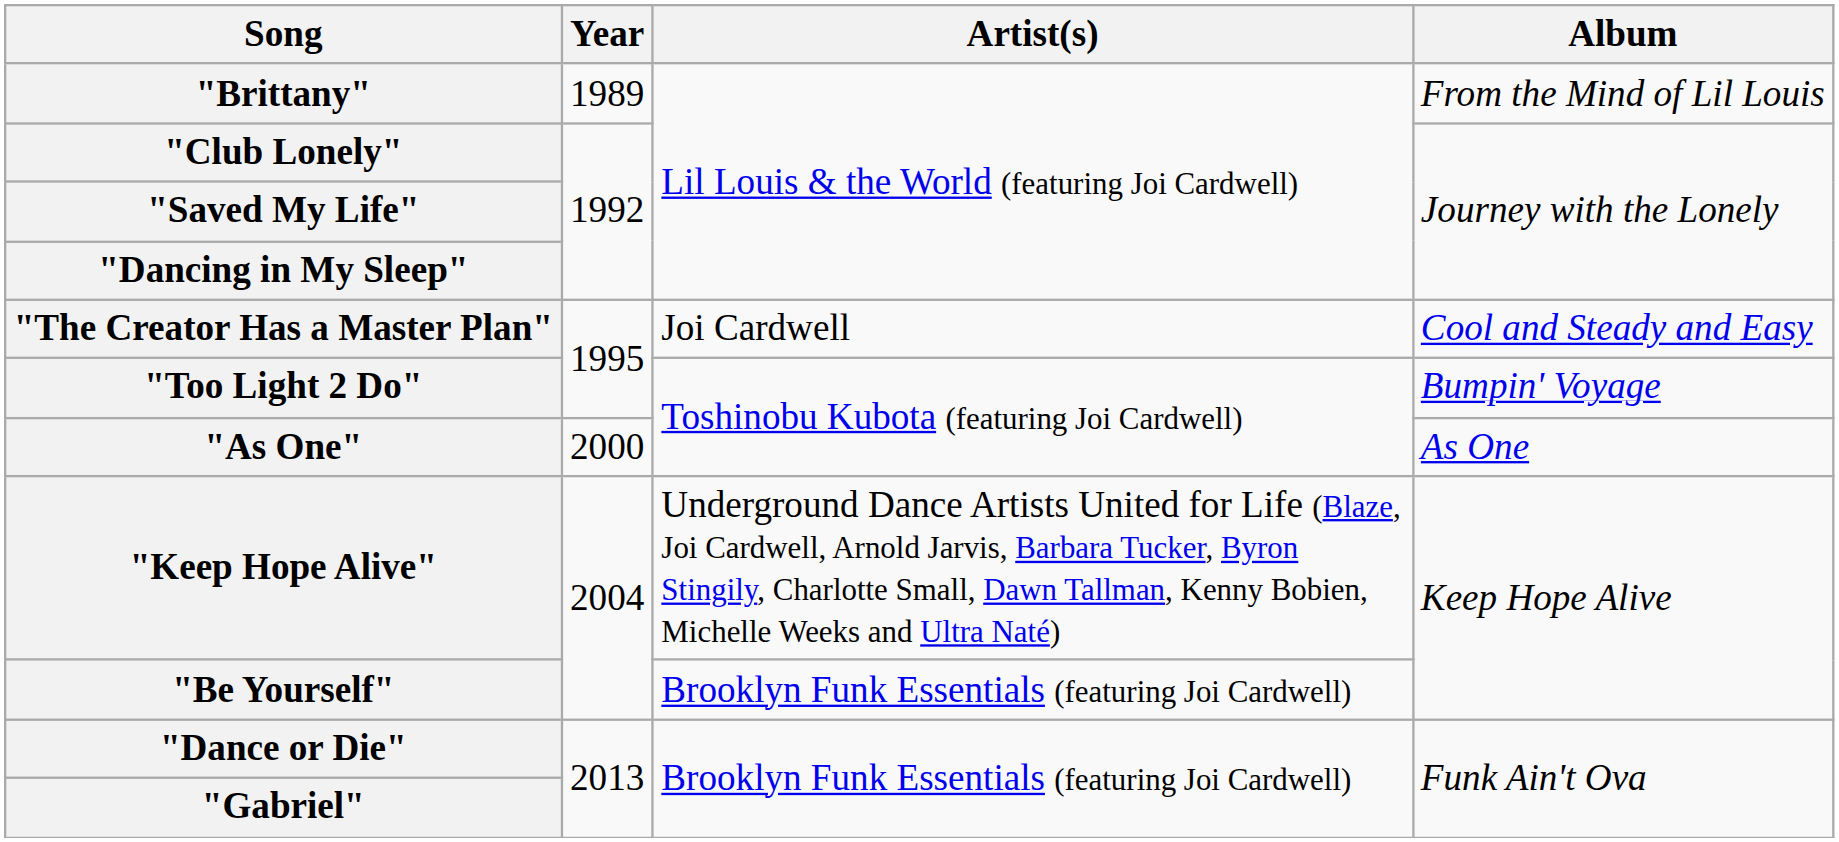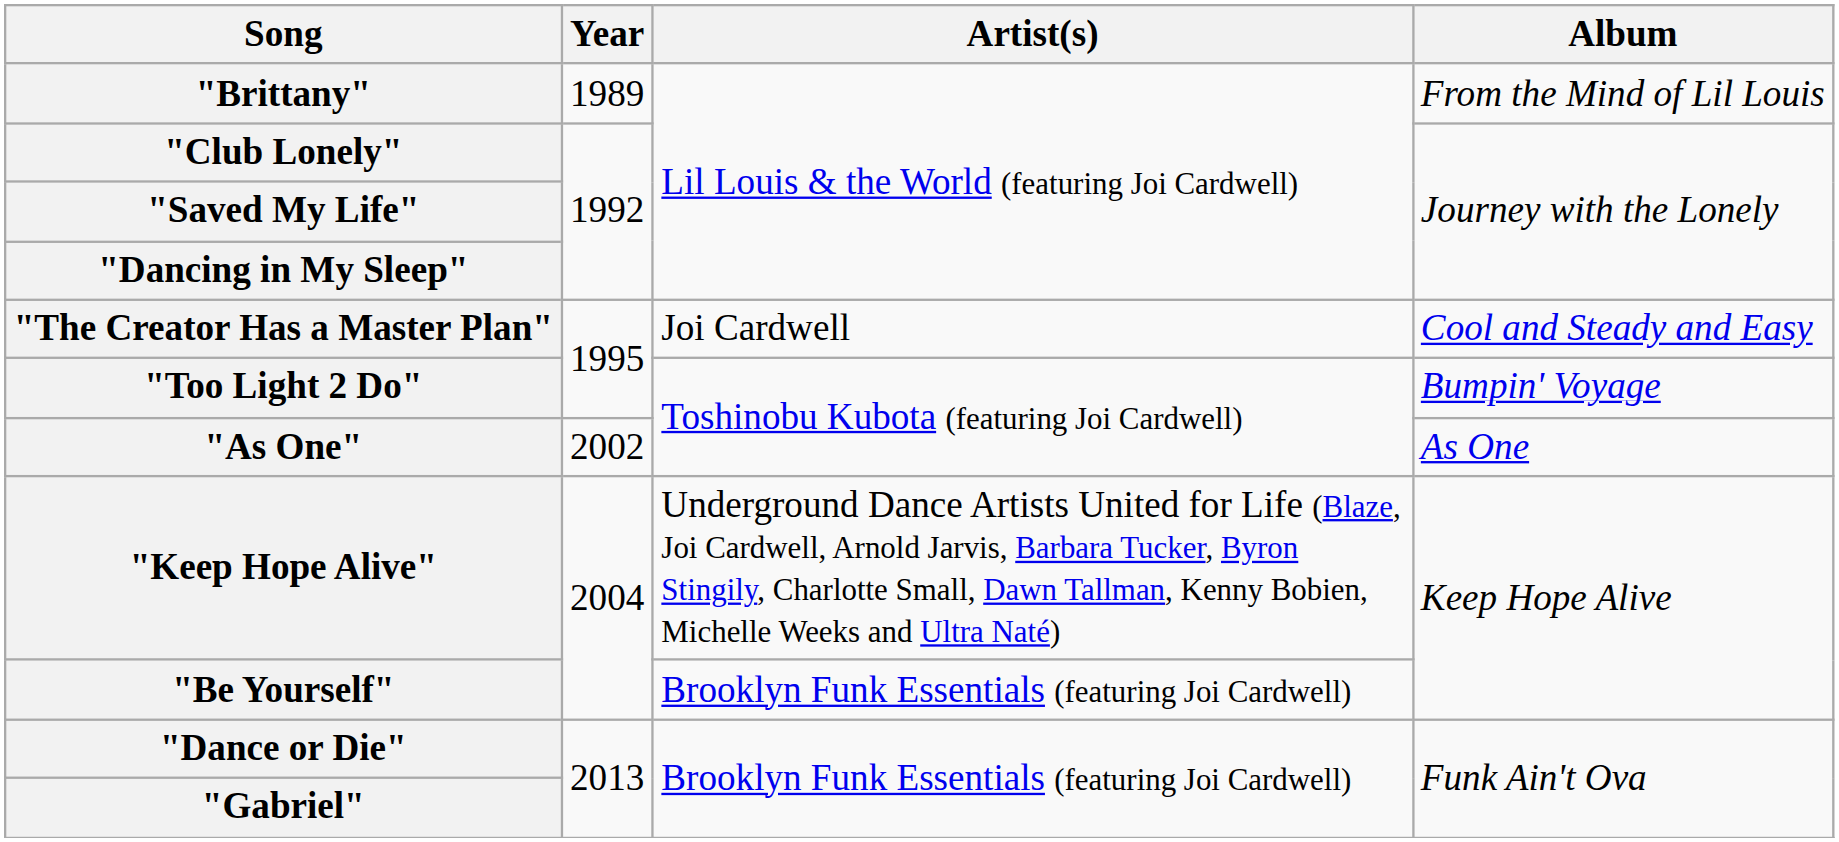"As One" | Year: 2000 -> 2002
